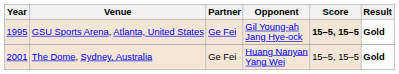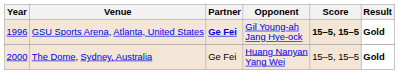GSU Sports Arena, Atlanta, United States | Year: 1995 -> 1996
GSU Sports Arena, Atlanta, United States | Partner: normal -> bold
The Dome, Sydney, Australia | Year: 2001 -> 2000
